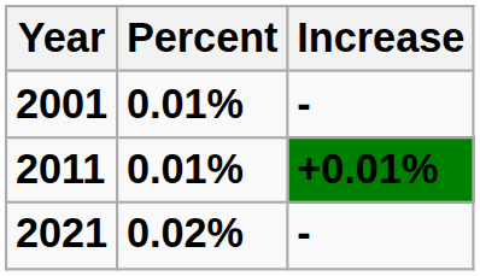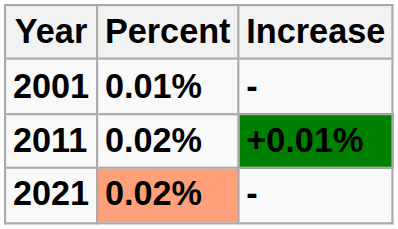2011 | Percent: 0.01% -> 0.02%
2021 | Percent: no background -> lightsalmon background
